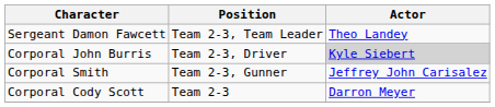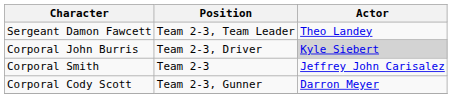Corporal Smith | Position: Team 2-3, Gunner -> Team 2-3
Corporal Cody Scott | Position: Team 2-3 -> Team 2-3, Gunner
